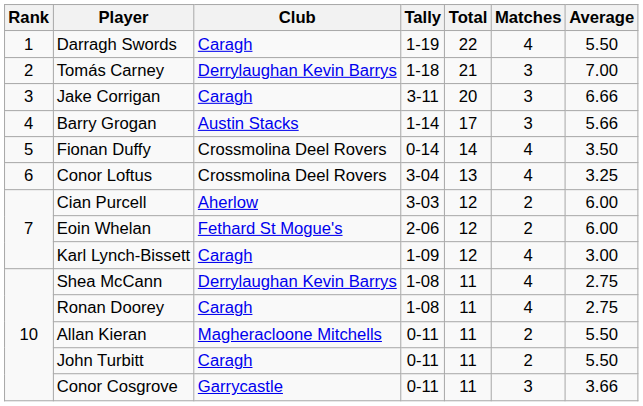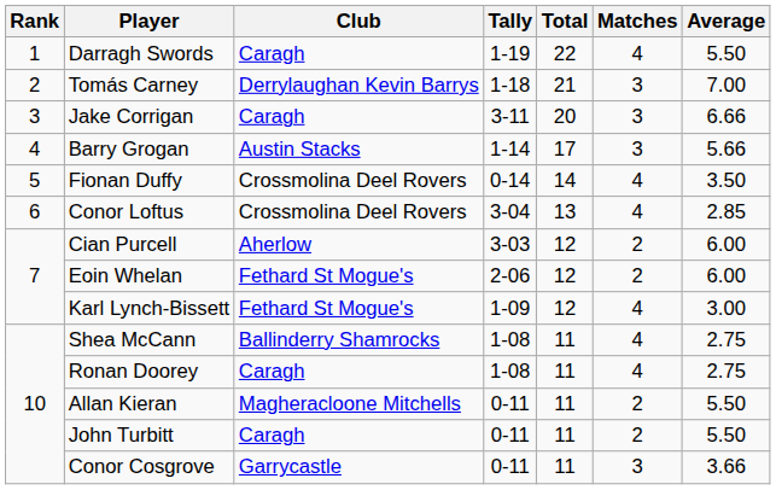Conor Loftus | Average: 3.25 -> 2.85
Karl Lynch-Bissett | Club: Caragh -> Fethard St Mogue's
Shea McCann | Club: Derrylaughan Kevin Barrys -> Ballinderry Shamrocks
